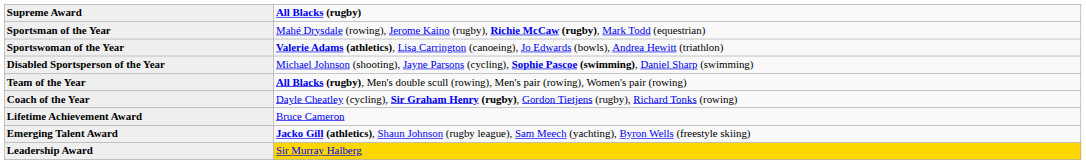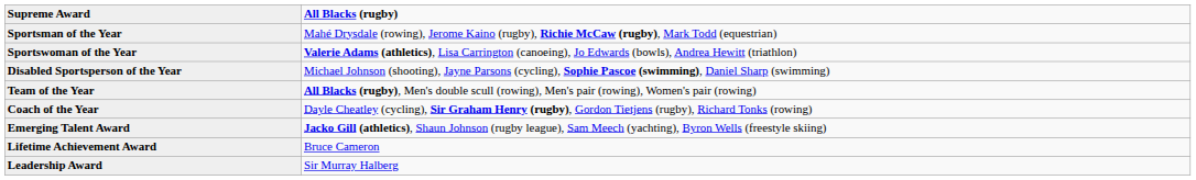rows swapped: Emerging Talent Award <-> Lifetime Achievement Award
Leadership Award | All Blacks (rugby): gold background -> no background
